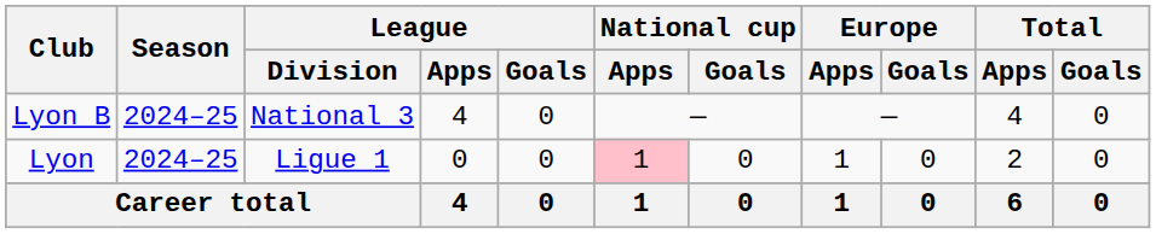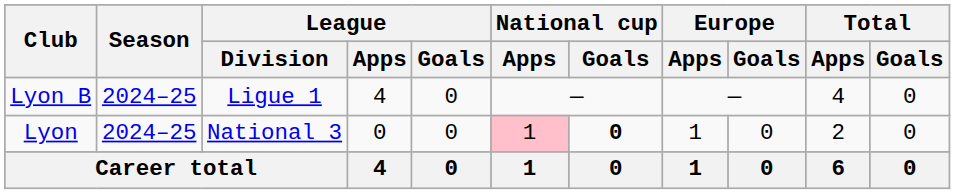Lyon B | League / Division: National 3 -> Ligue 1
Lyon | League / Division: Ligue 1 -> National 3
Lyon | National cup / Goals: normal -> bold
